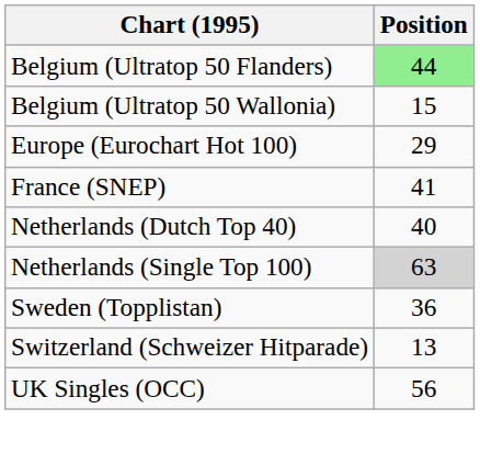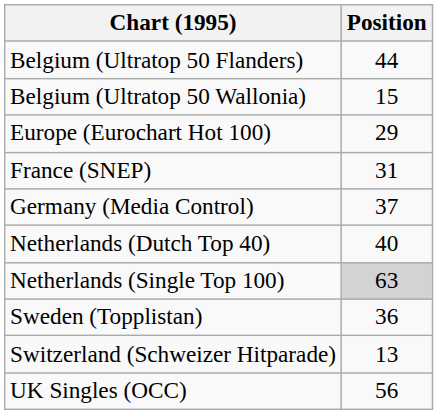Belgium (Ultratop 50 Flanders) | Position: lightgreen background -> no background
France (SNEP) | Position: 41 -> 31
+ row: Germany (Media Control) | 37
